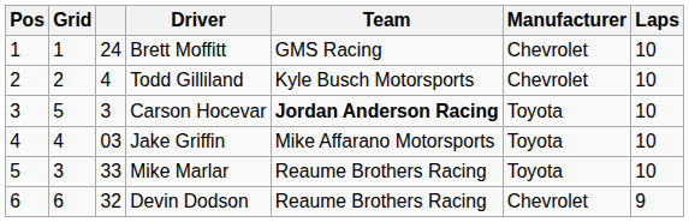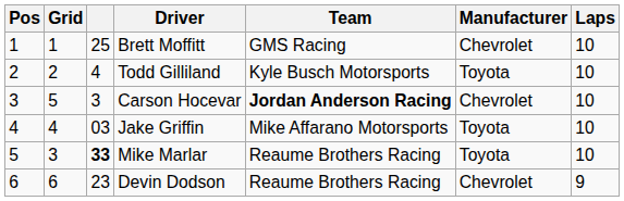Brett Moffitt | column 3: 24 -> 25
Todd Gilliland | Manufacturer: Chevrolet -> Toyota
Carson Hocevar | Manufacturer: Toyota -> Chevrolet
Mike Marlar | column 3: normal -> bold
Devin Dodson | column 3: 32 -> 23
